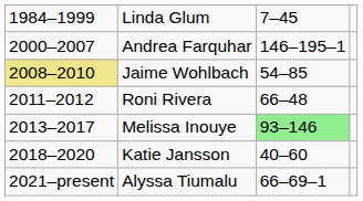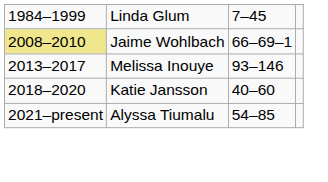- row: 2000–2007 | Andrea Farquhar | 146–195–1
Jaime Wohlbach | column 3: 54–85 -> 66–69–1
- row: 2011–2012 | Roni Rivera | 66–48
Melissa Inouye | column 3: lightgreen background -> no background
Alyssa Tiumalu | column 3: 66–69–1 -> 54–85
